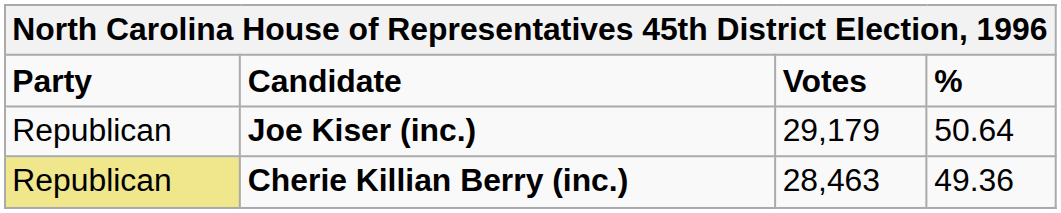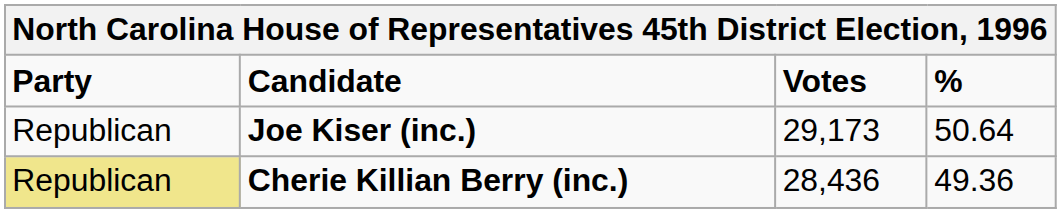Joe Kiser (inc.) | Votes: 29,179 -> 29,173
Cherie Killian Berry (inc.) | Votes: 28,463 -> 28,436
